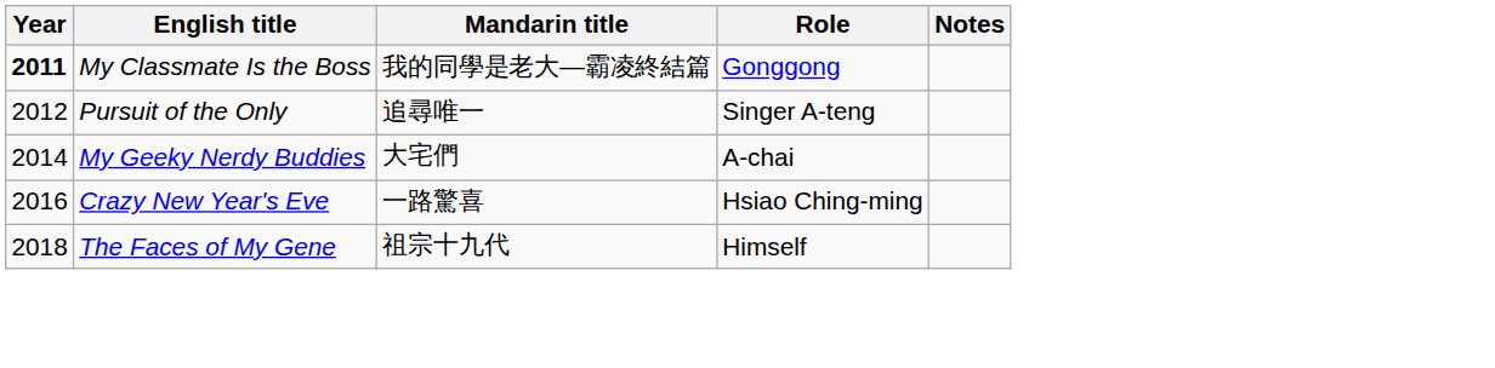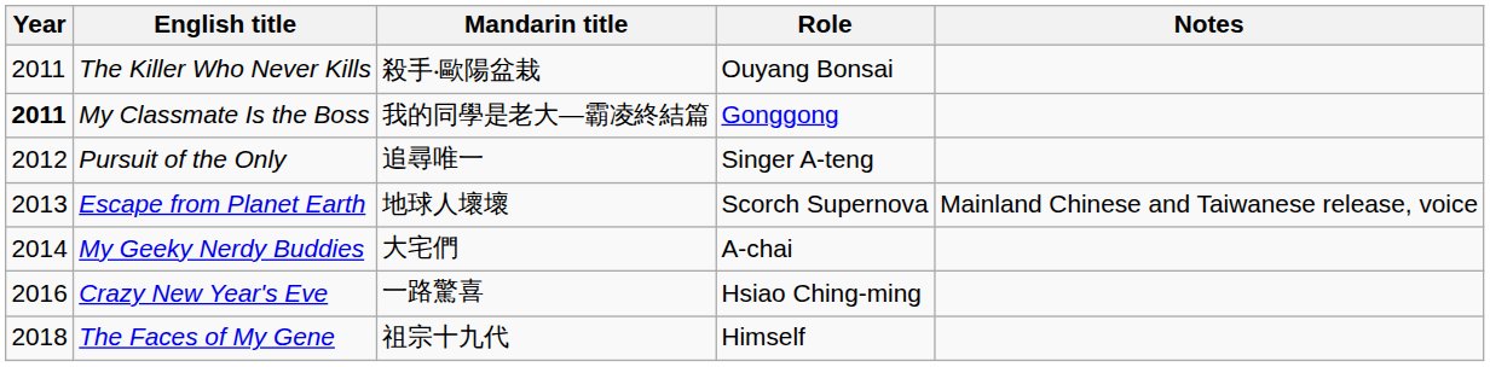+ row: 2011 | The Killer Who Never Kills | 殺手‧歐陽盆栽 | Ouyang Bonsai
+ row: 2013 | Escape from Planet Earth | 地球人壞壞 | Scorch Supernova | Mainland Chinese and Taiwanese release, voice
